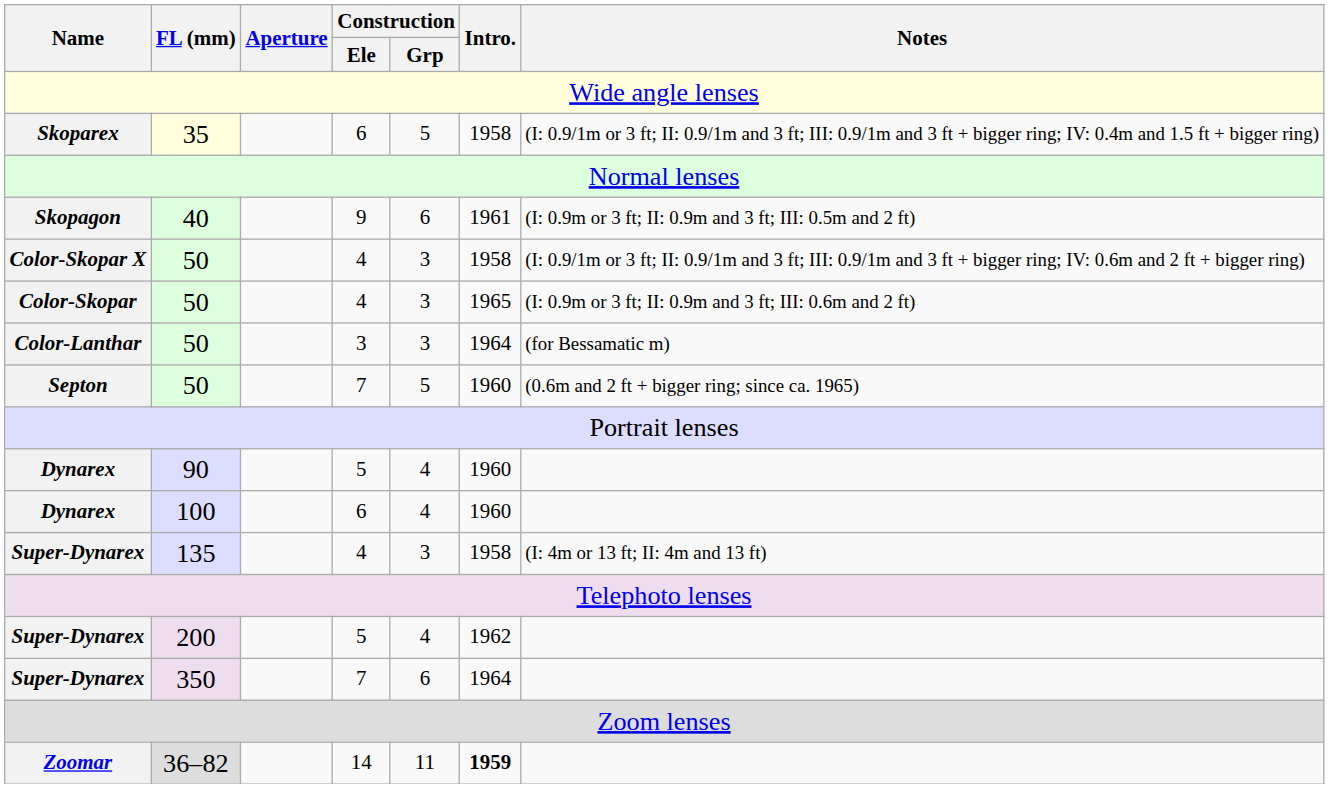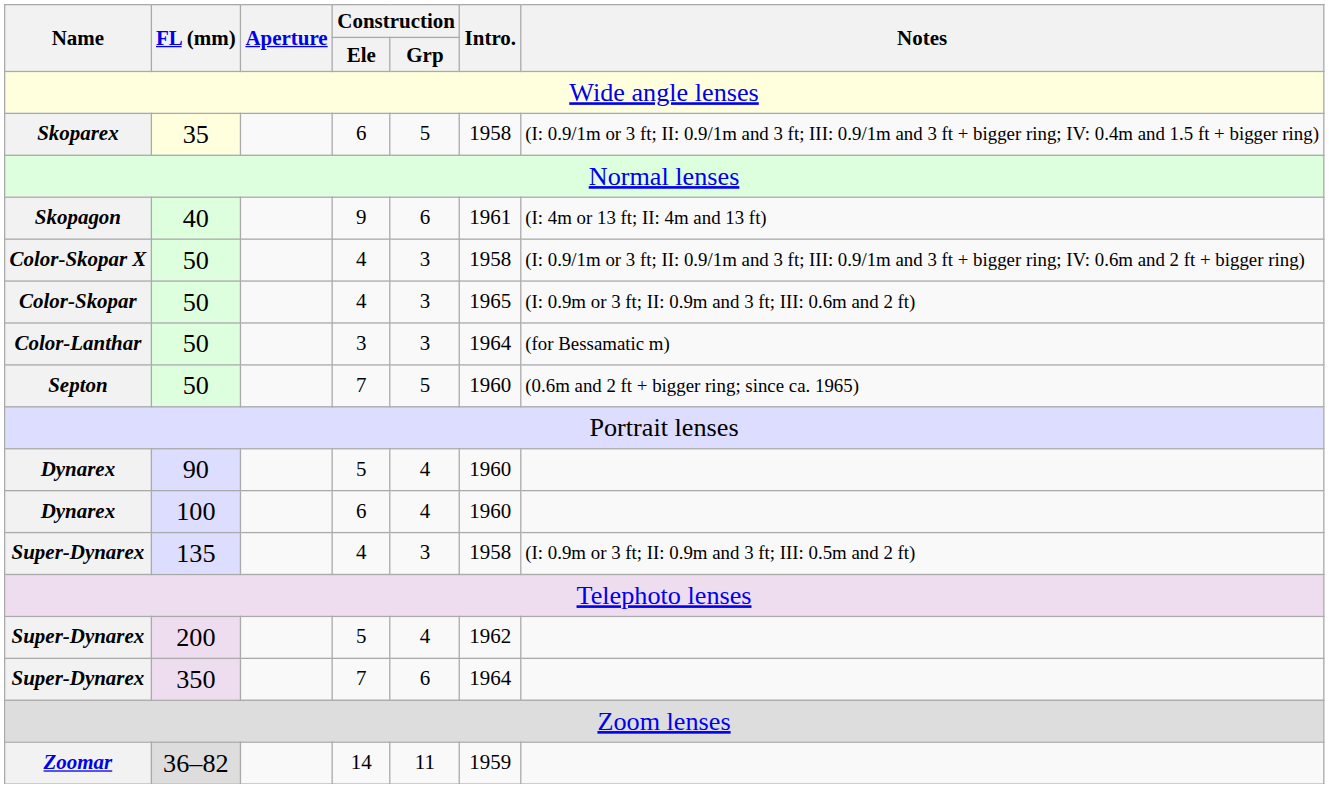Skopagon | Notes: (I: 0.9m or 3 ft; II: 0.9m and 3 ft; III: 0.5m and 2 ft) -> (I: 4m or 13 ft; II: 4m and 13 ft)
Super-Dynarex / 135 | Notes: (I: 4m or 13 ft; II: 4m and 13 ft) -> (I: 0.9m or 3 ft; II: 0.9m and 3 ft; III: 0.5m and 2 ft)
Zoomar | Intro.: bold -> normal
